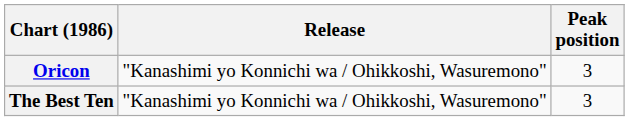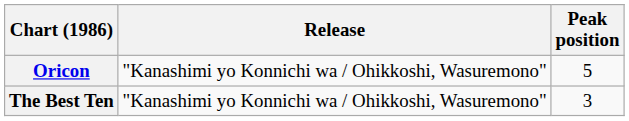Oricon | Peak position: 3 -> 5
